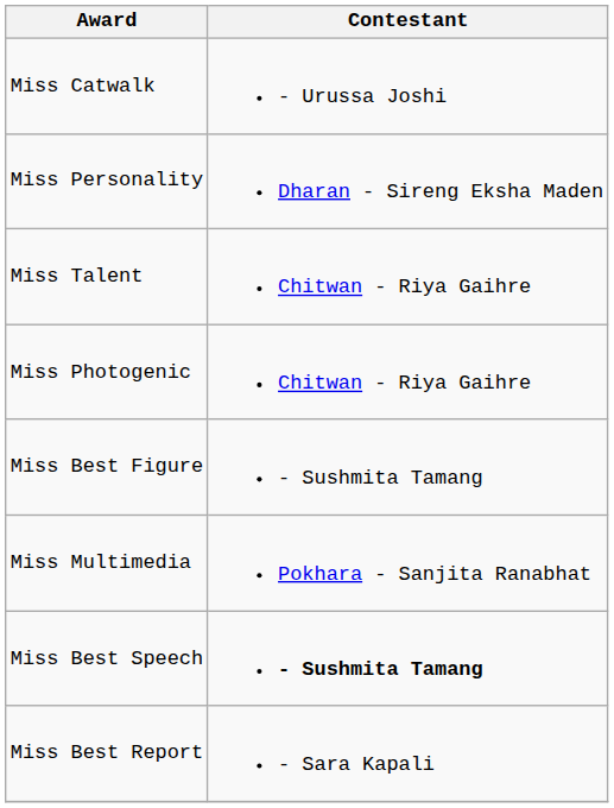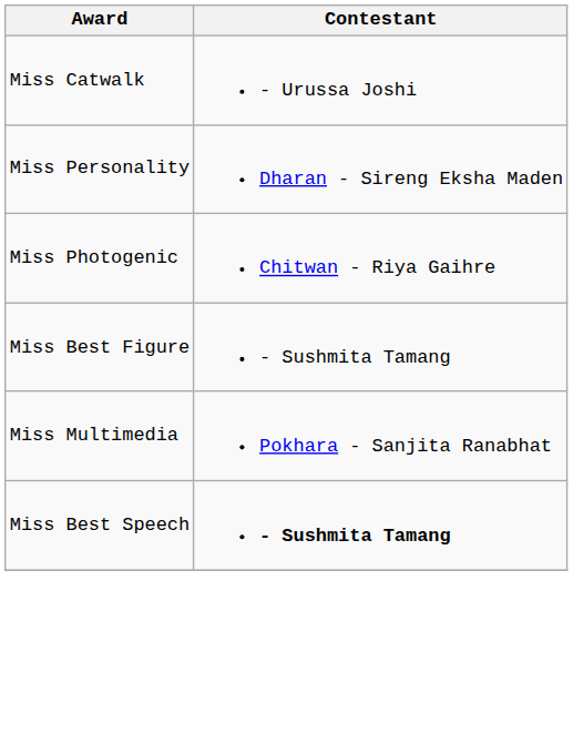- row: Miss Talent | Chitwan - Riya Gaihre
- row: Miss Best Report | - Sara Kapali
